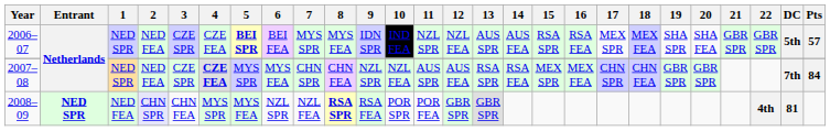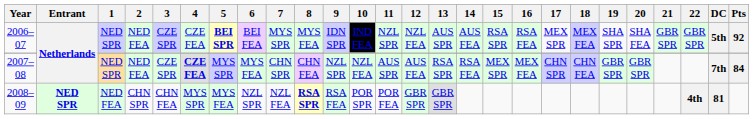2006–07 | Pts: 57 -> 92
2008–09 | 2: lavender background -> no background
